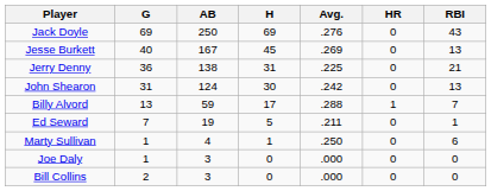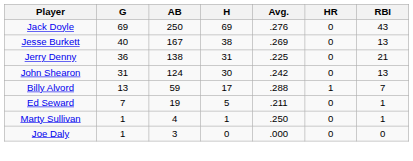Jesse Burkett | H: 45 -> 38
Marty Sullivan | RBI: 6 -> 1
- row: Bill Collins | 2 | 3 | 0 | .000 | 0 | 0
